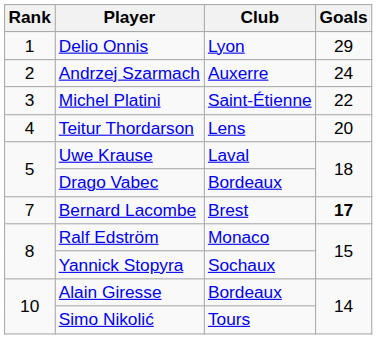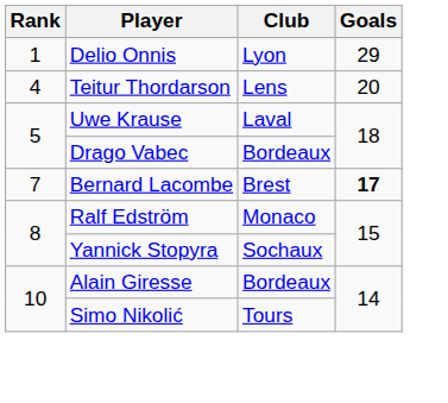- row: 2 | Andrzej Szarmach | Auxerre | 24
- row: 3 | Michel Platini | Saint-Étienne | 22
